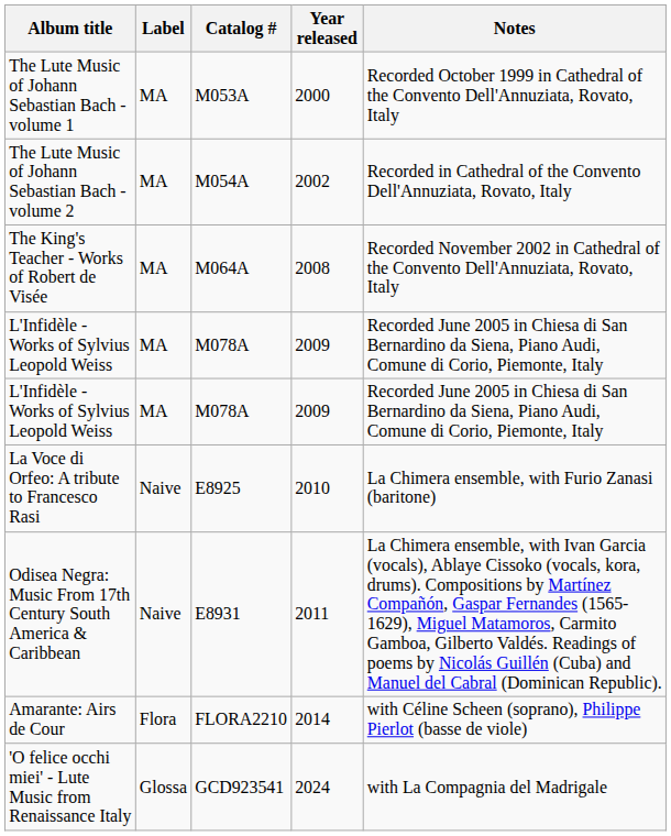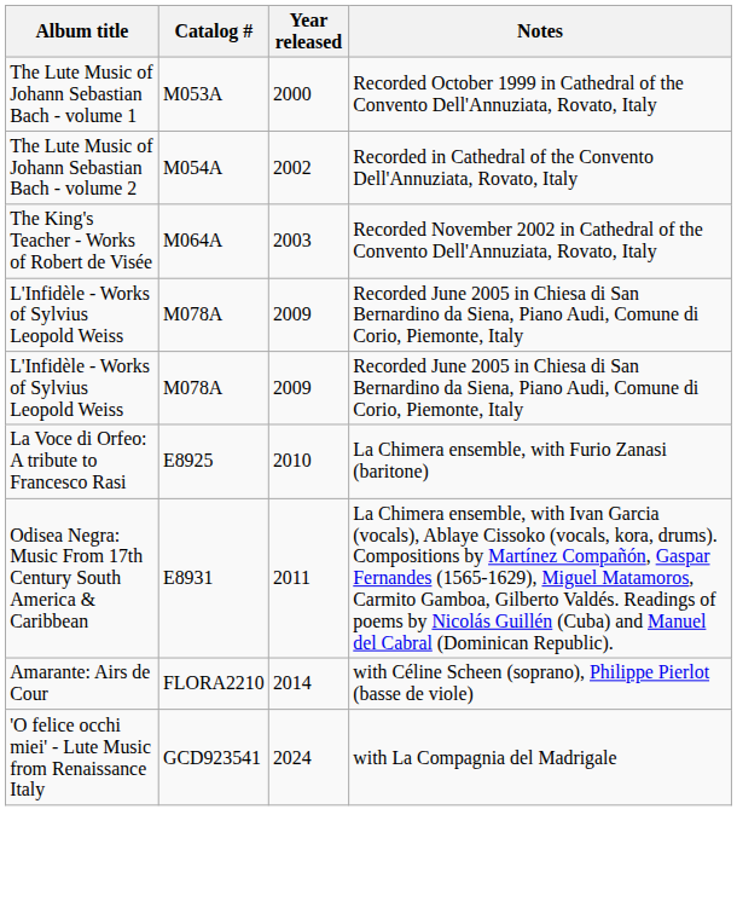- column: Label | MA | MA | MA | MA | MA | Naive | Naive | Flora | Glossa
The King's Teacher - Works of Robert de Visée | Year released: 2008 -> 2003
